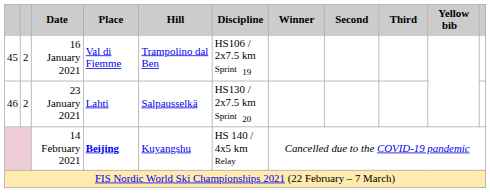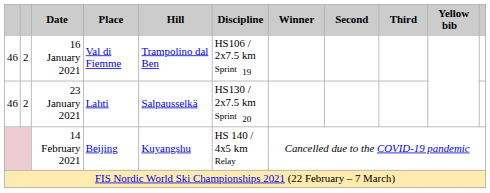16 January 2021 | column 1: 45 -> 46
14 February 2021 | Place: bold -> normal
